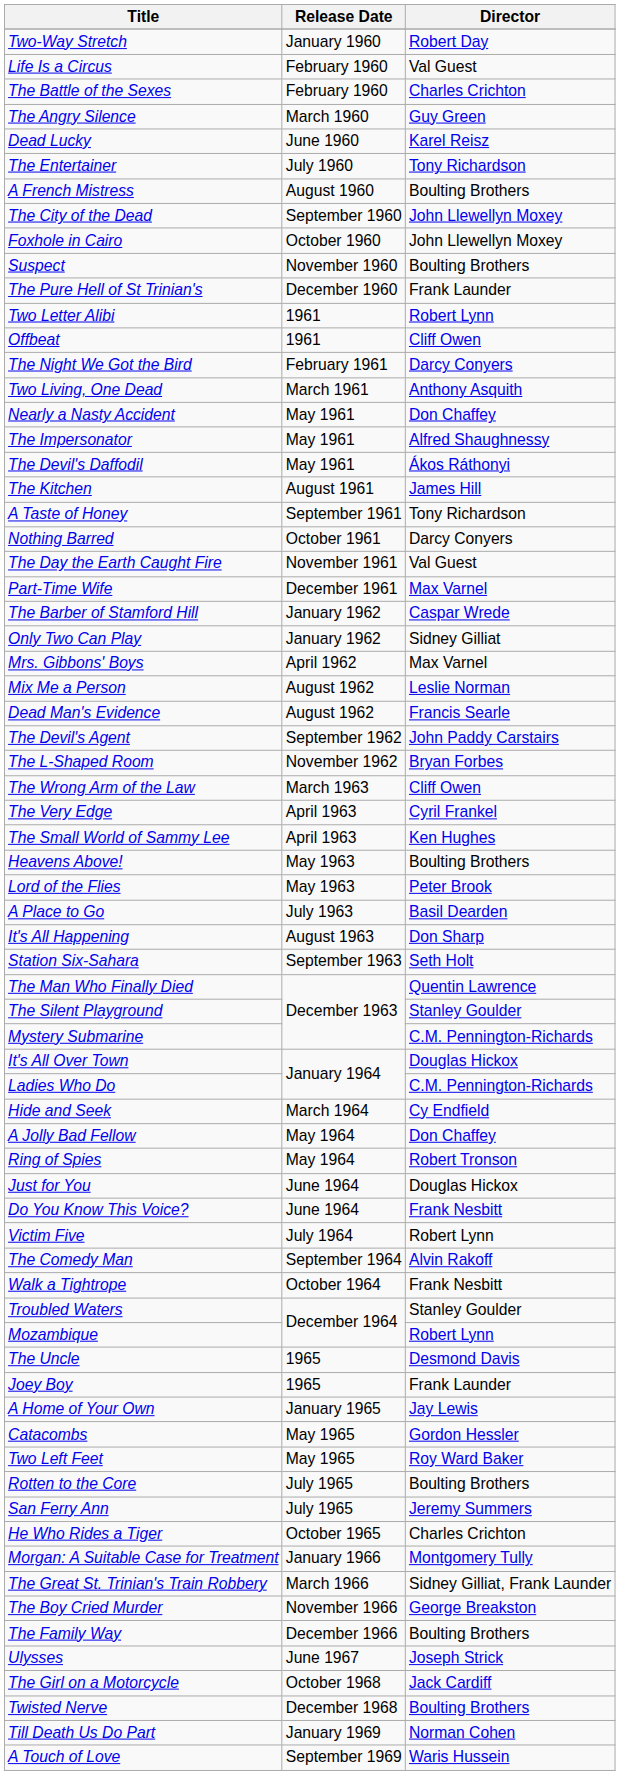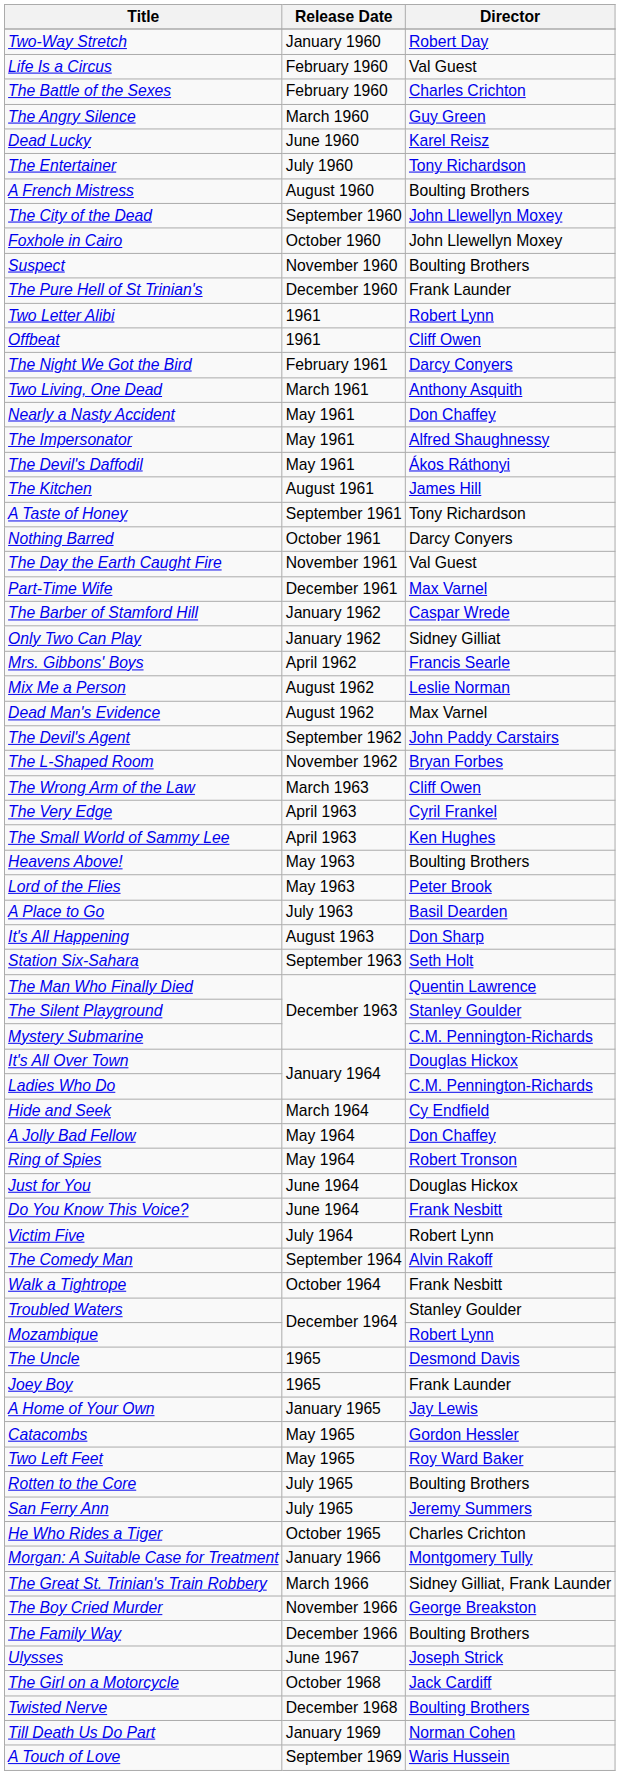Mrs. Gibbons' Boys | Director: Max Varnel -> Francis Searle
Dead Man's Evidence | Director: Francis Searle -> Max Varnel
